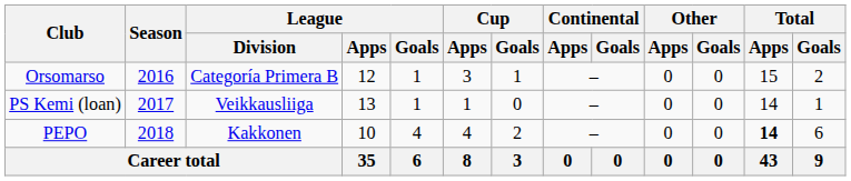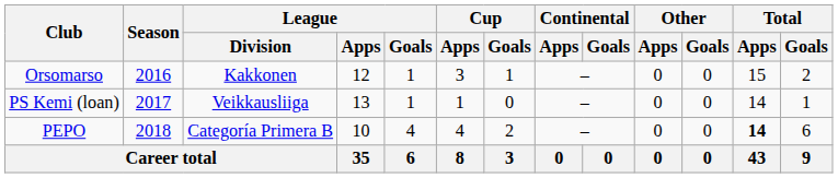Orsomarso | League / Division: Categoría Primera B -> Kakkonen
PEPO | League / Division: Kakkonen -> Categoría Primera B
